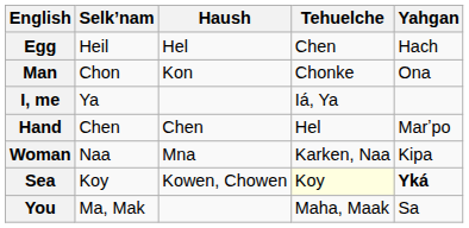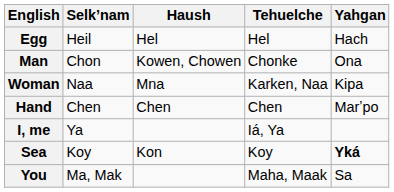Egg | Tehuelche: Chen -> Hel
Man | Haush: Kon -> Kowen, Chowen
rows swapped: Woman <-> I, me
Hand | Tehuelche: Hel -> Chen
Sea | Haush: Kowen, Chowen -> Kon
Sea | Tehuelche: lightyellow background -> no background
